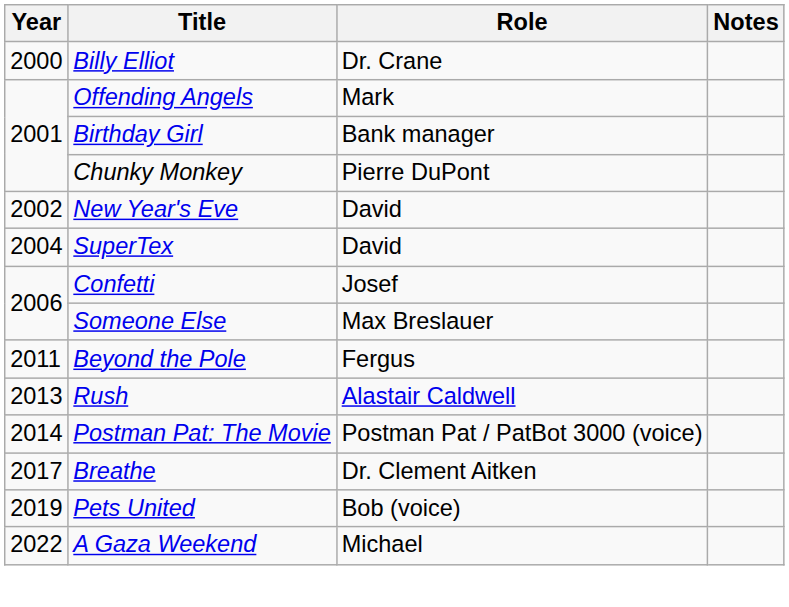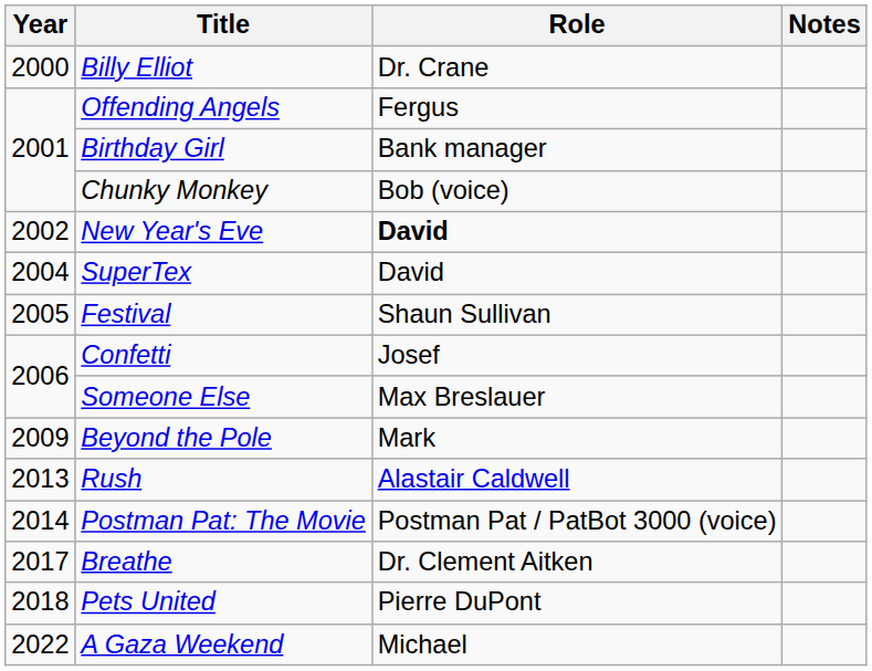Offending Angels | Role: Mark -> Fergus
Chunky Monkey | Role: Pierre DuPont -> Bob (voice)
New Year's Eve | Role: normal -> bold
+ row: 2005 | Festival | Shaun Sullivan
Beyond the Pole | Year: 2011 -> 2009
Beyond the Pole | Role: Fergus -> Mark
Pets United | Year: 2019 -> 2018
Pets United | Role: Bob (voice) -> Pierre DuPont
